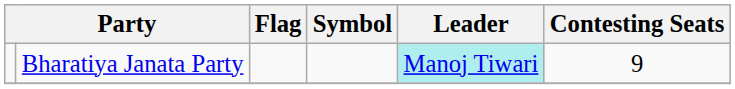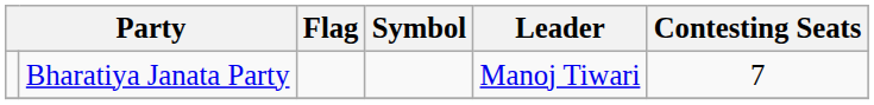Bharatiya Janata Party | Leader: paleturquoise background -> no background
Bharatiya Janata Party | Contesting Seats: 9 -> 7
